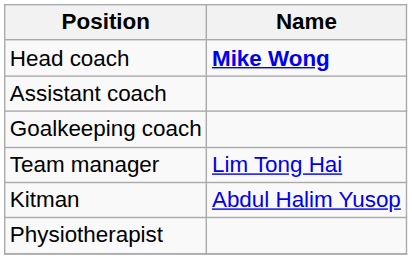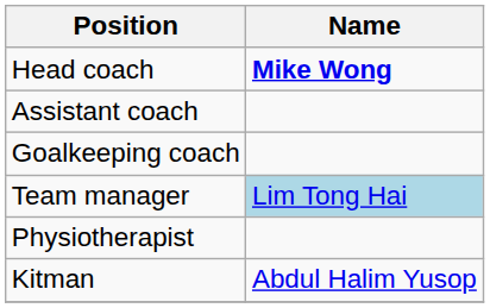Team manager | Name: no background -> lightblue background
rows swapped: Physiotherapist <-> Kitman
